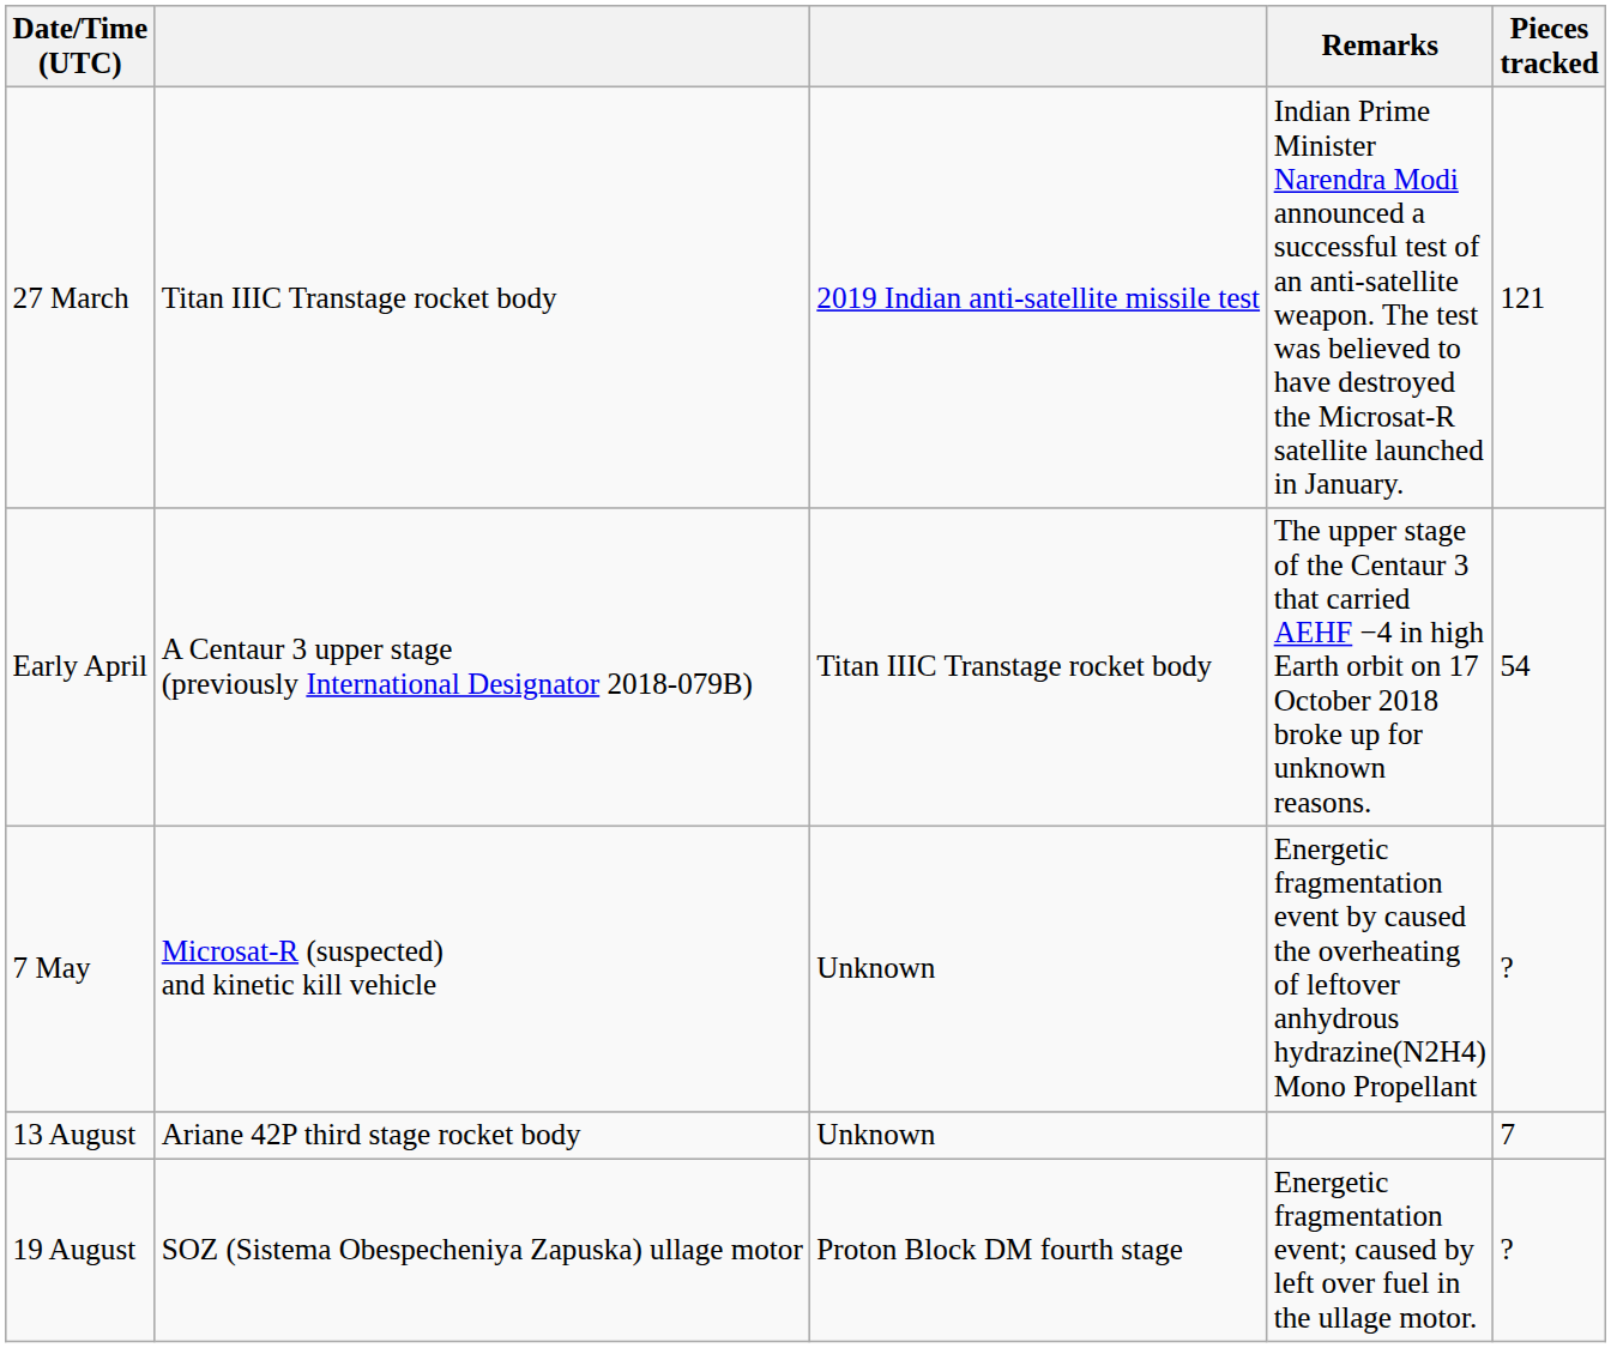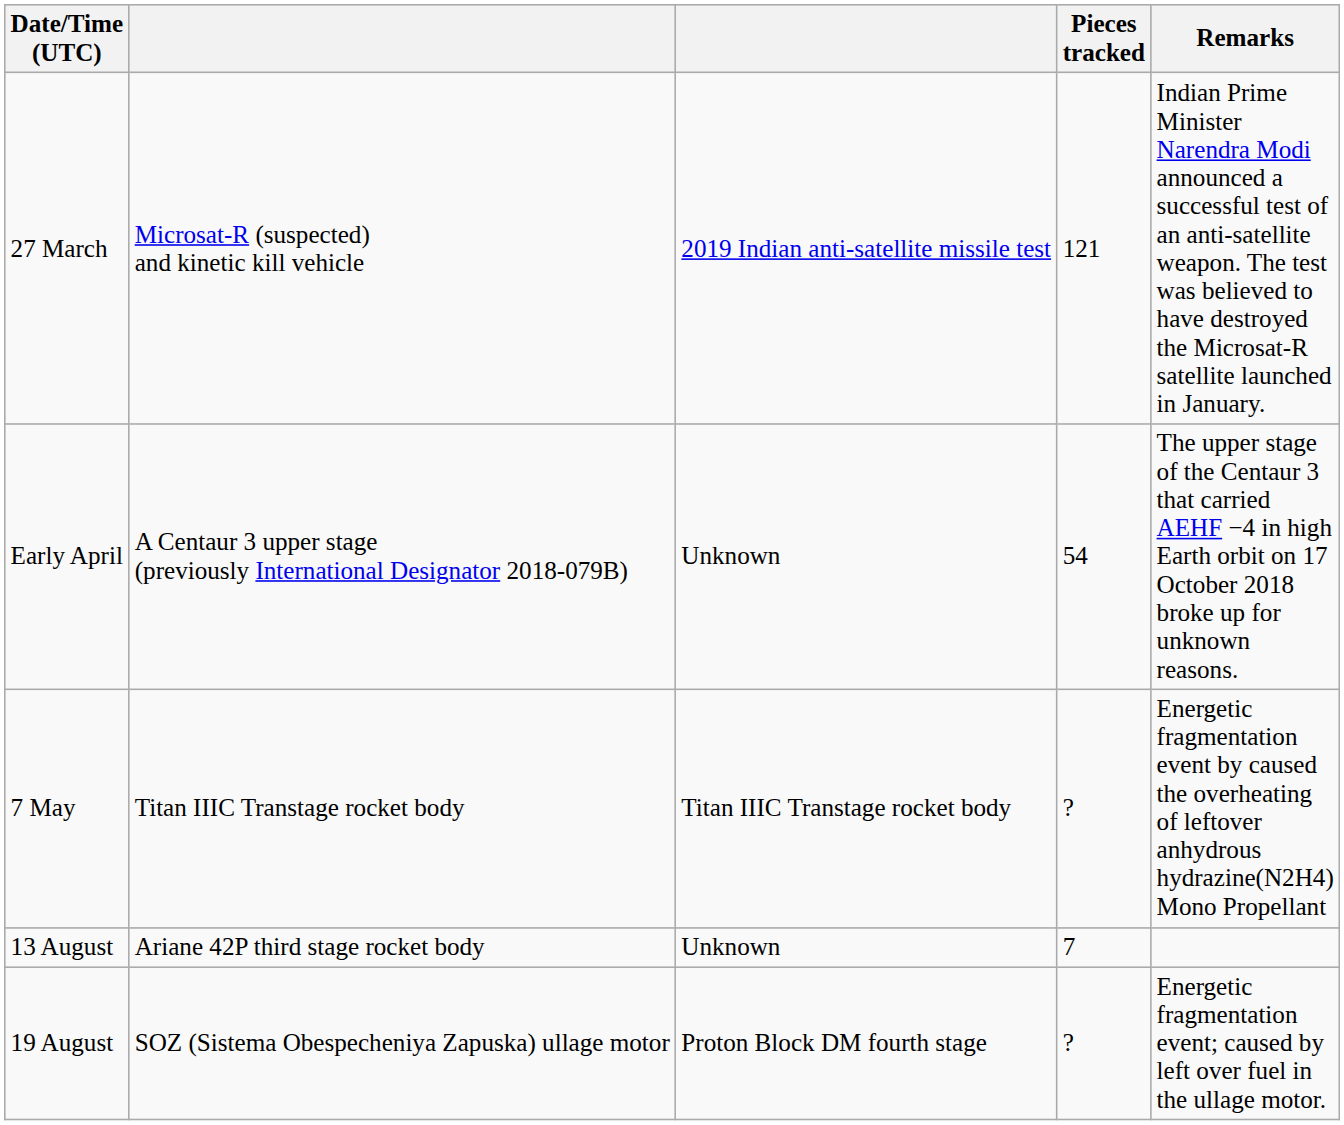columns swapped: Pieces tracked <-> Remarks
27 March | column 2: Titan IIIC Transtage rocket body -> Microsat-R (suspected) and kinetic kill vehicle
Early April | column 3: Titan IIIC Transtage rocket body -> Unknown
7 May | column 2: Microsat-R (suspected) and kinetic kill vehicle -> Titan IIIC Transtage rocket body
7 May | column 3: Unknown -> Titan IIIC Transtage rocket body
